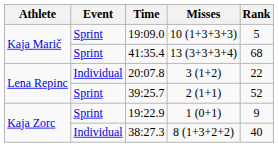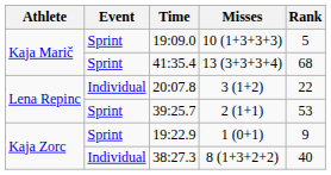39:25.7 | Rank: 52 -> 53
